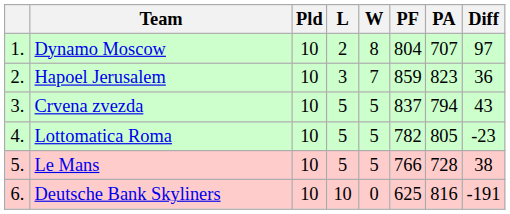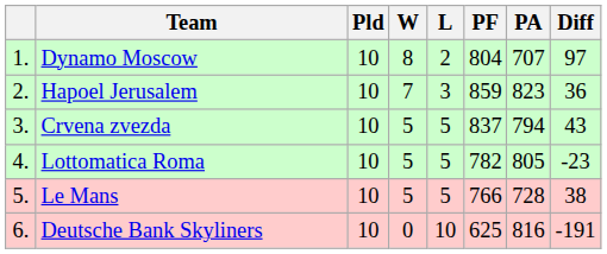columns swapped: W <-> L
